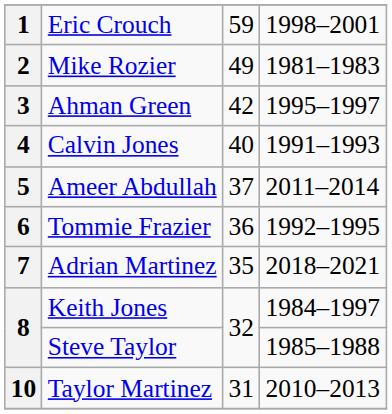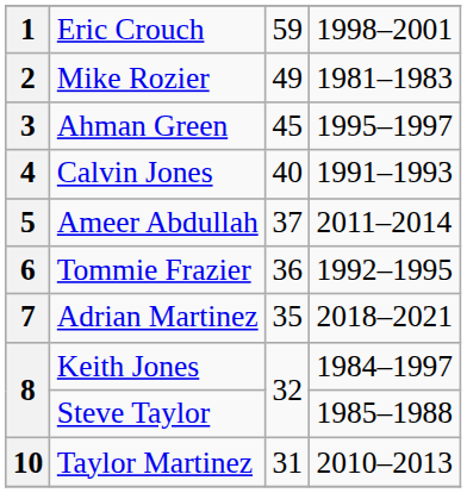3 | column 3: 42 -> 45
